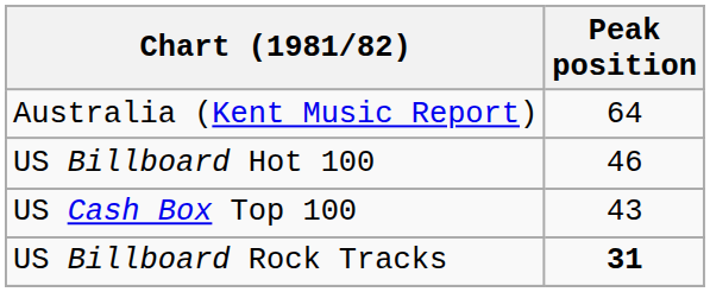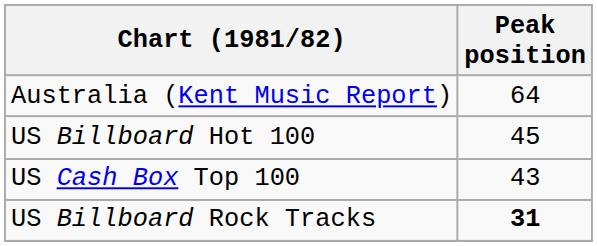US Billboard Hot 100 | Peak position: 46 -> 45
